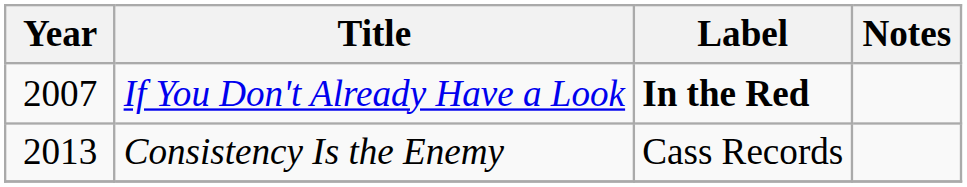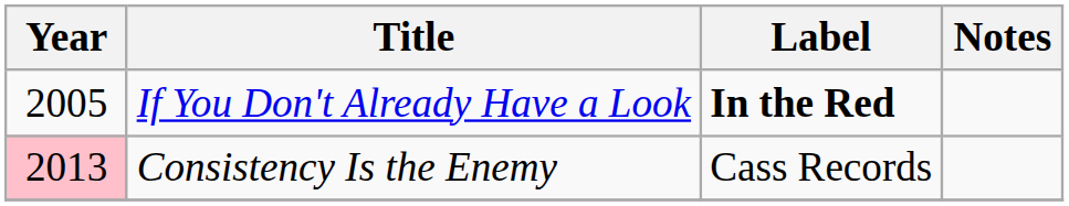If You Don't Already Have a Look | Year: 2007 -> 2005
Consistency Is the Enemy | Year: no background -> pink background
